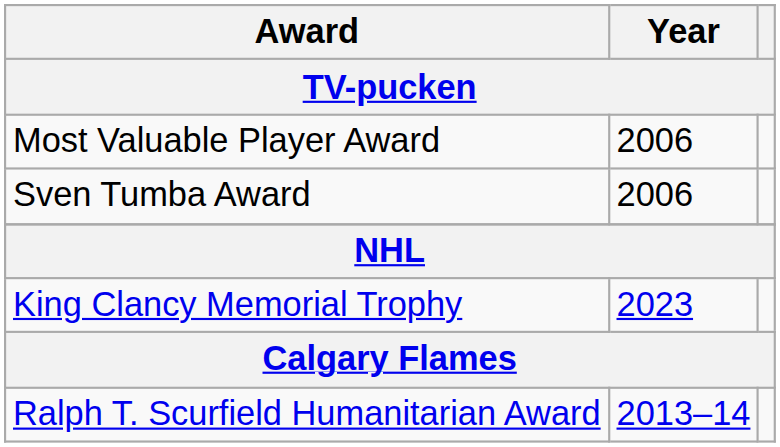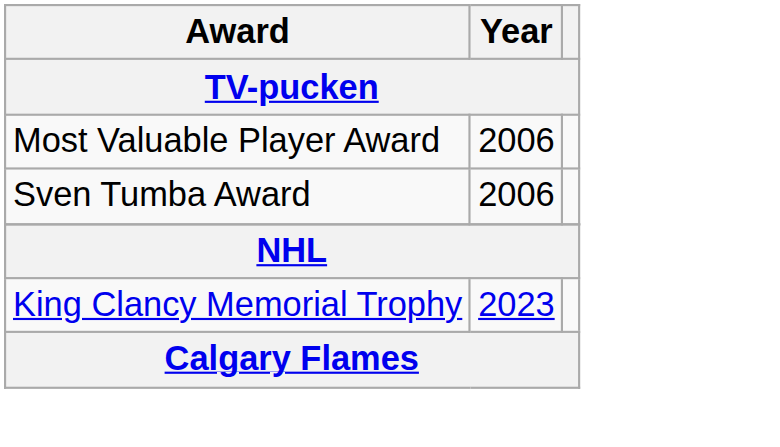- row: Ralph T. Scurfield Humanitarian Award | 2013–14
